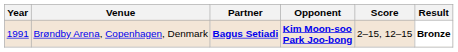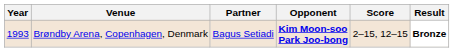Brøndby Arena, Copenhagen, Denmark | Year: 1991 -> 1993
Brøndby Arena, Copenhagen, Denmark | Partner: bold -> normal
